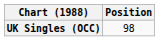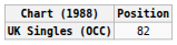UK Singles (OCC) | Position: 98 -> 82
